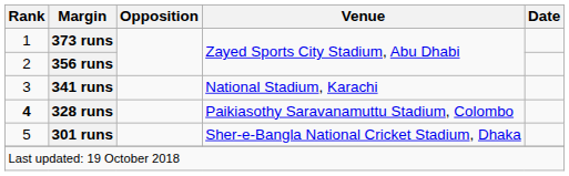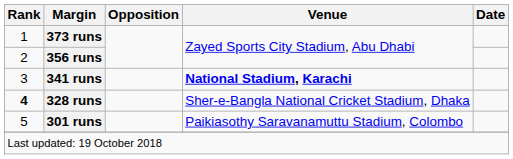341 runs | Venue: normal -> bold
328 runs | Venue: Paikiasothy Saravanamuttu Stadium, Colombo -> Sher-e-Bangla National Cricket Stadium, Dhaka
301 runs | Venue: Sher-e-Bangla National Cricket Stadium, Dhaka -> Paikiasothy Saravanamuttu Stadium, Colombo
